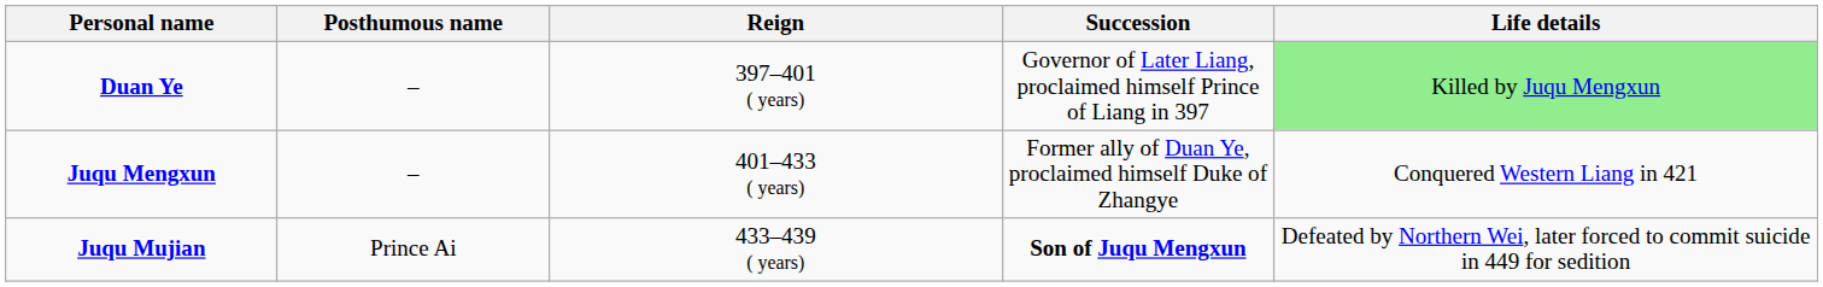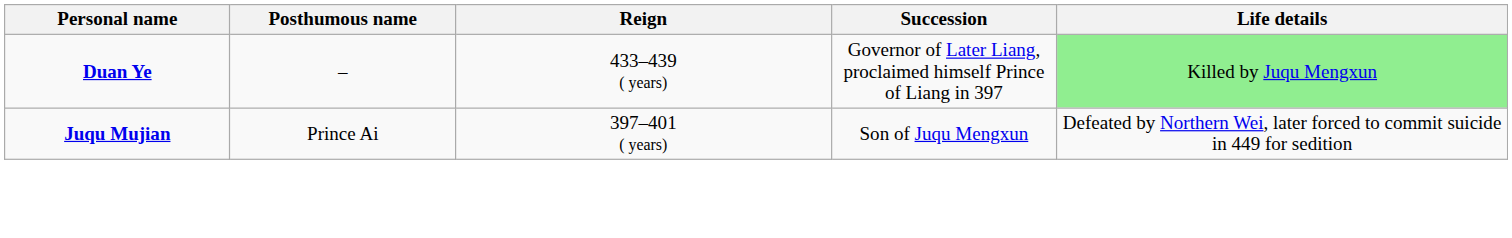Duan Ye | Reign: 397–401 ( years) -> 433–439 ( years)
- row: Juqu Mengxun | – | 401–433 ( years) | Former ally of Duan Ye, proclaimed himself Duke of Zhangye | Conquered Western Liang in 421
Juqu Mujian | Reign: 433–439 ( years) -> 397–401 ( years)
Juqu Mujian | Succession: bold -> normal
